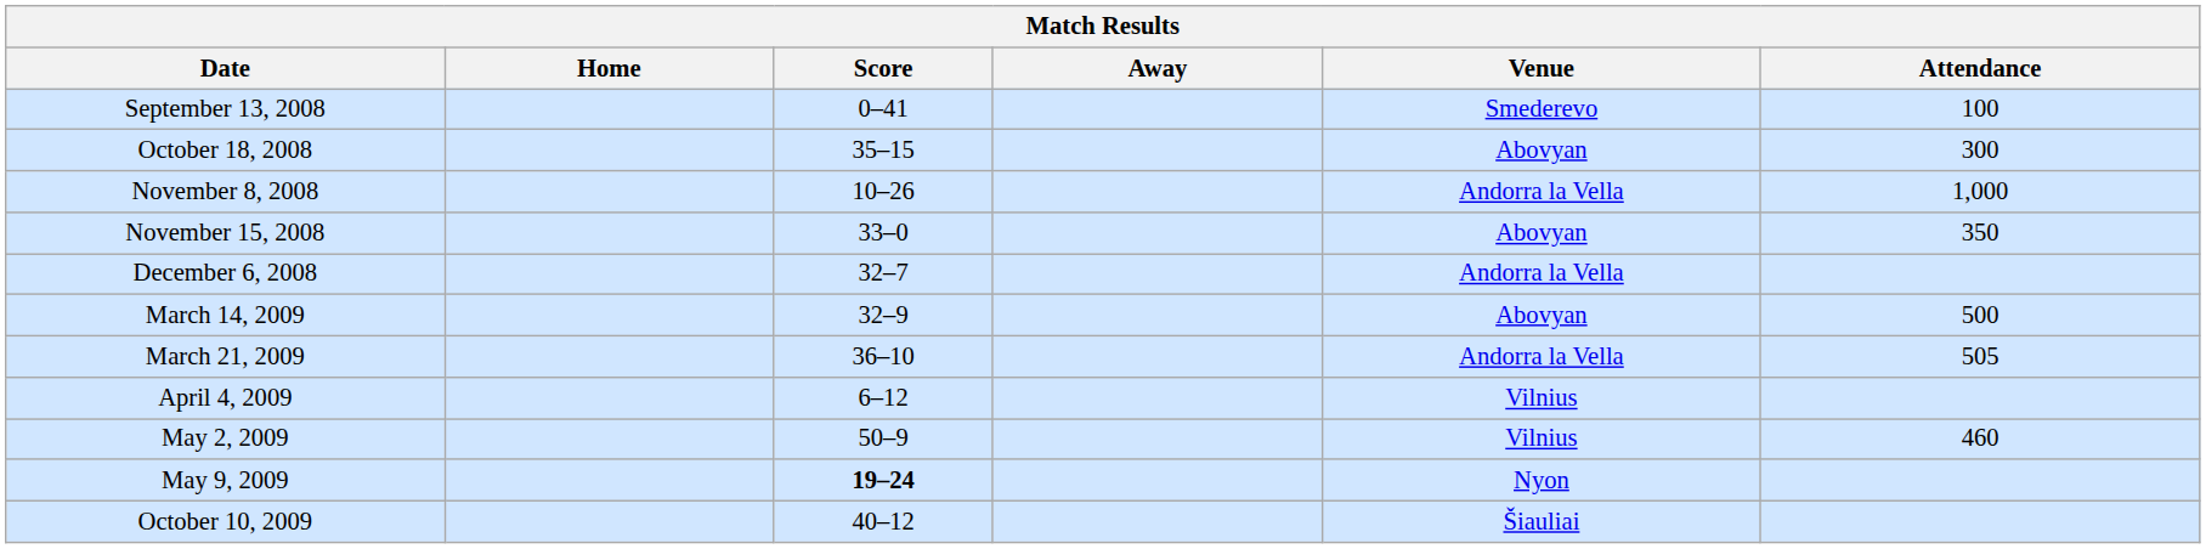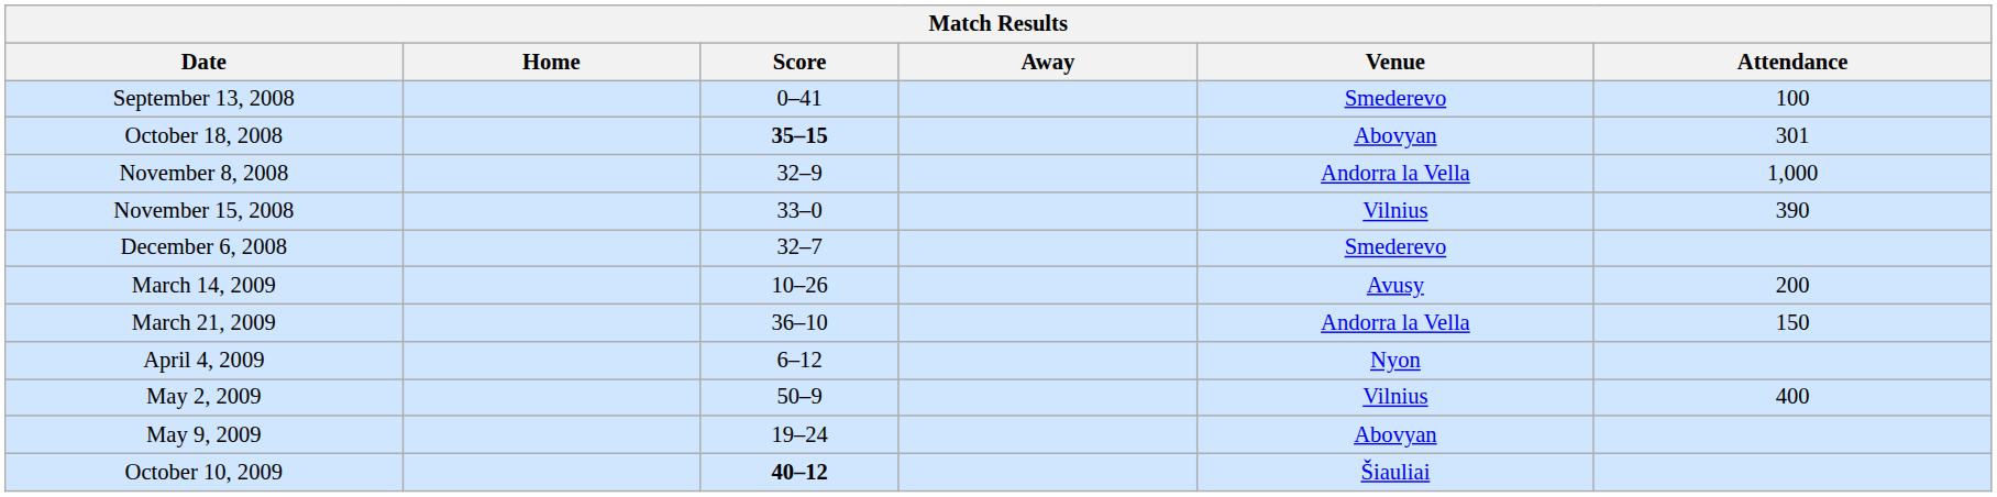October 18, 2008 | Score: normal -> bold
October 18, 2008 | Attendance: 300 -> 301
November 8, 2008 | Score: 10–26 -> 32–9
November 15, 2008 | Venue: Abovyan -> Vilnius
November 15, 2008 | Attendance: 350 -> 390
December 6, 2008 | Venue: Andorra la Vella -> Smederevo
March 14, 2009 | Score: 32–9 -> 10–26
March 14, 2009 | Venue: Abovyan -> Avusy
March 14, 2009 | Attendance: 500 -> 200
March 21, 2009 | Attendance: 505 -> 150
April 4, 2009 | Venue: Vilnius -> Nyon
May 2, 2009 | Attendance: 460 -> 400
May 9, 2009 | Score: bold -> normal
May 9, 2009 | Venue: Nyon -> Abovyan
October 10, 2009 | Score: normal -> bold
